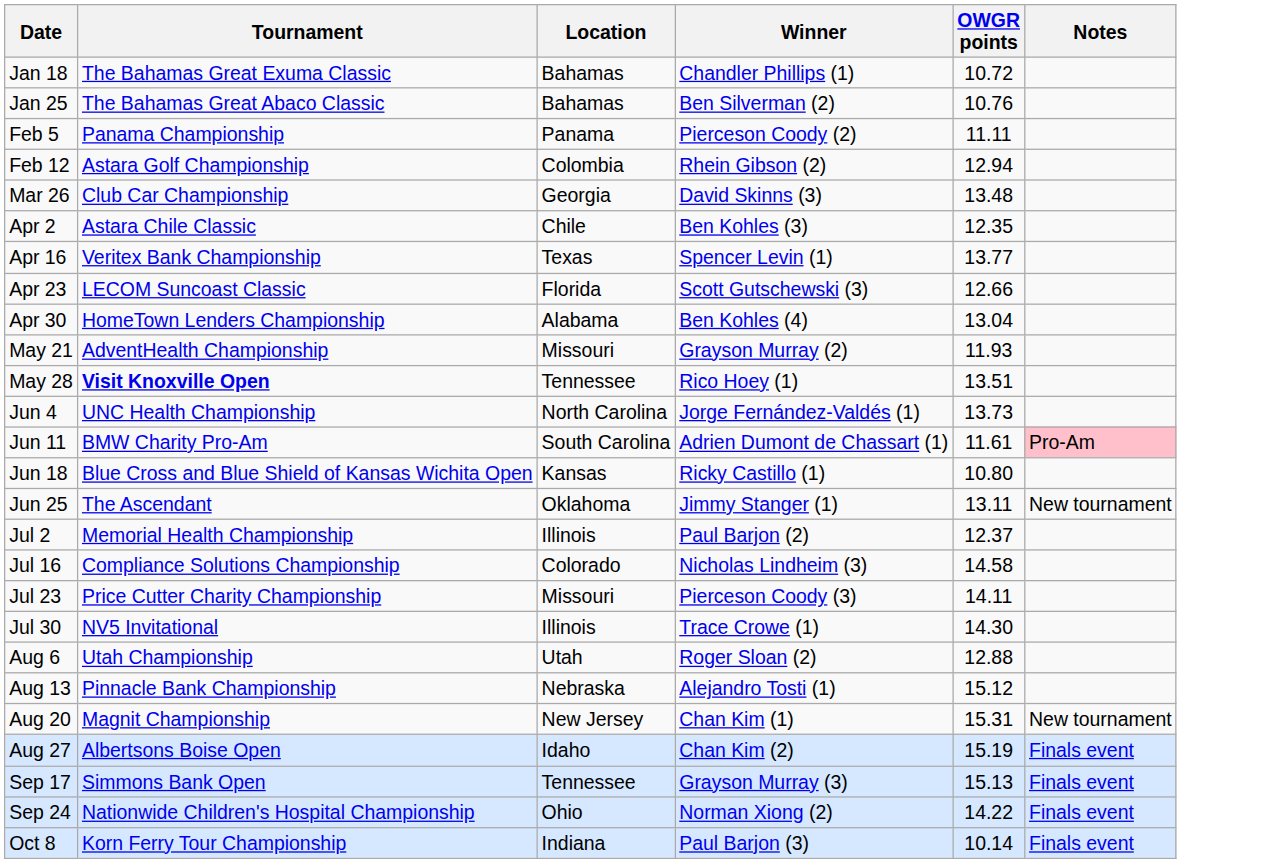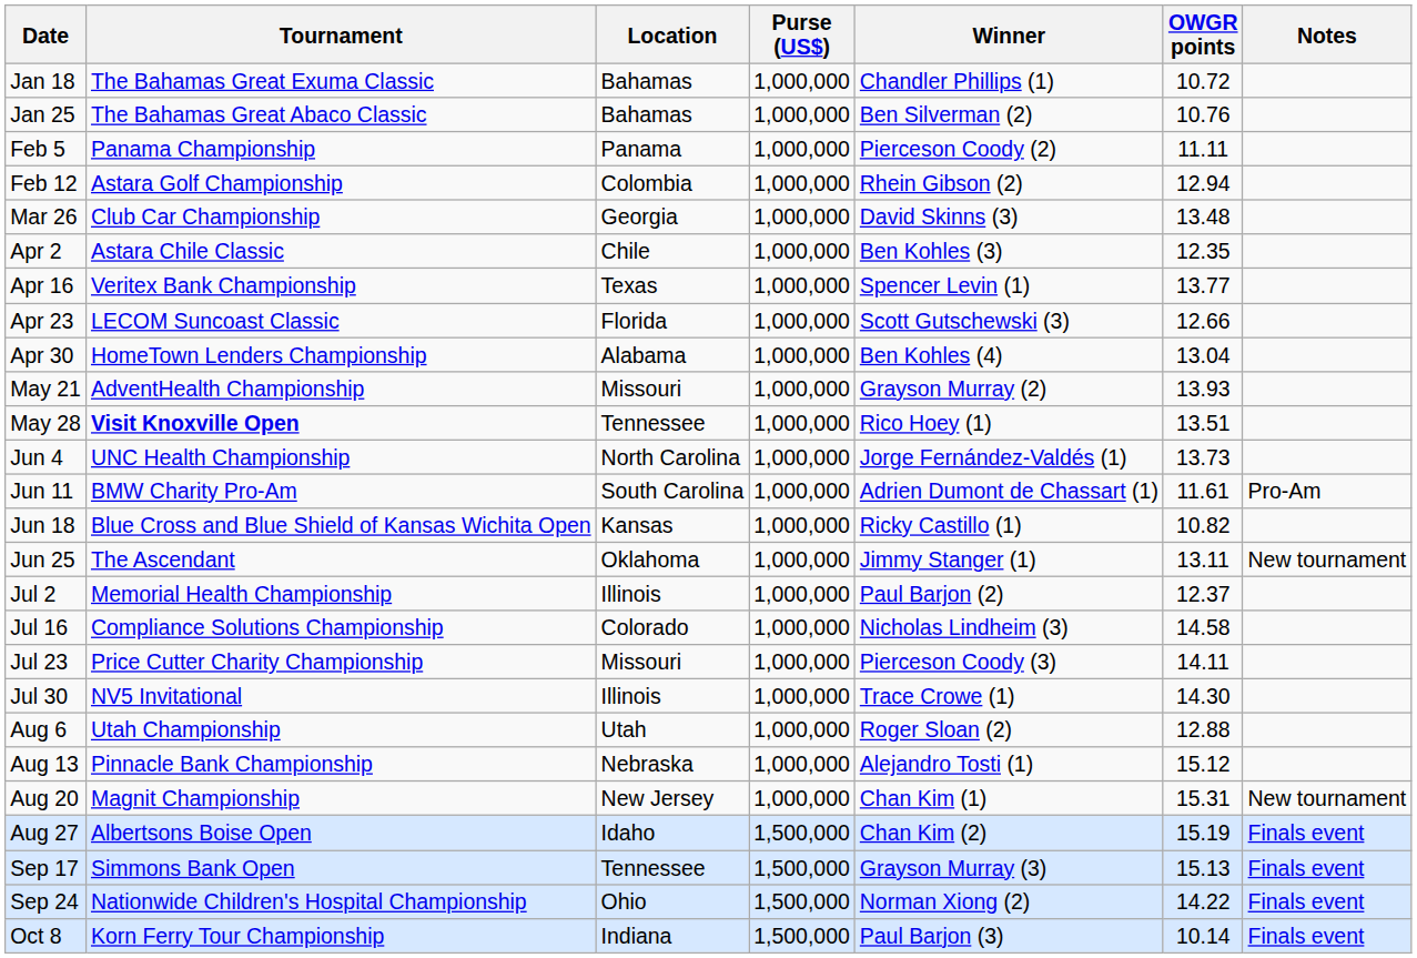+ column: Purse (US$) | 1,000,000 | 1,000,000 | 1,000,000 | 1,000,000 | 1,000,000 | 1,000,000 | 1,000,000 | 1,000,000 | 1,000,000 | 1,000,000 | 1,000,000 | 1,000,000 | 1,000,000 | 1,000,000 | 1,000,000 | 1,000,000 | 1,000,000 | 1,000,000 | 1,000,000 | 1,000,000 | 1,000,000 | 1,000,000 | 1,500,000 | 1,500,000 | 1,500,000 | 1,500,000
May 21 | OWGR points: 11.93 -> 13.93
Jun 11 | Notes: pink background -> no background
Jun 18 | OWGR points: 10.80 -> 10.82
